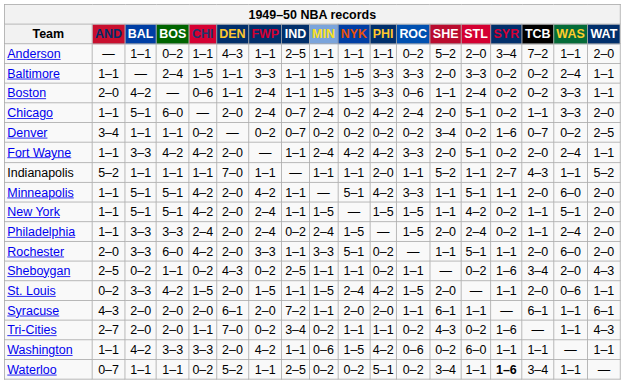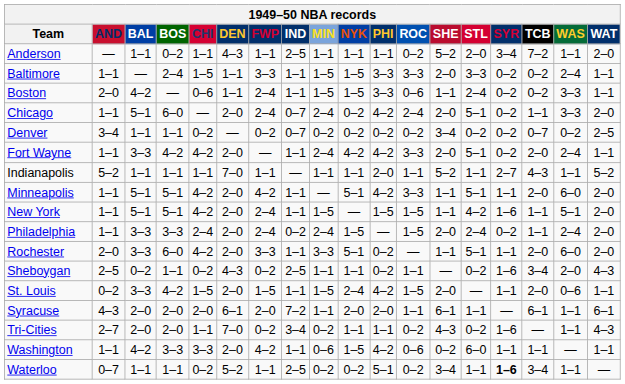Denver | SYR: 1–6 -> 0–2
New York | SYR: 0–2 -> 1–6
